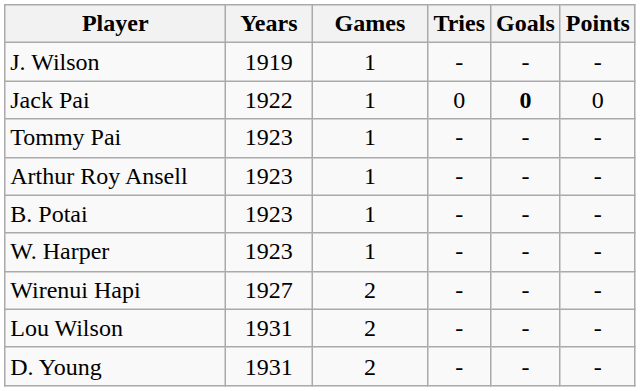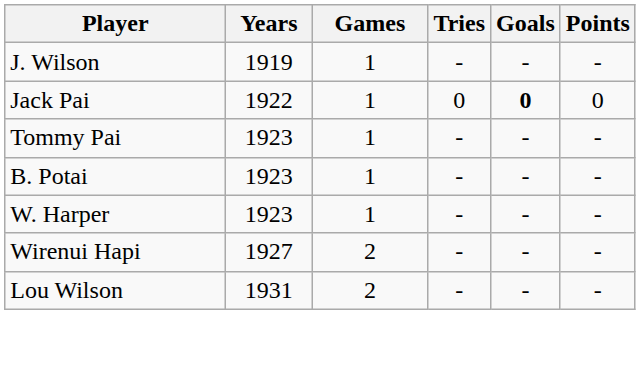- row: Arthur Roy Ansell | 1923 | 1 | - | - | -
- row: D. Young | 1931 | 2 | - | - | -
